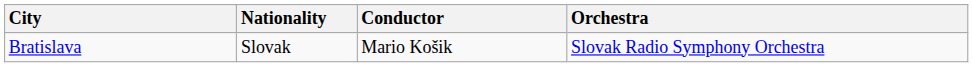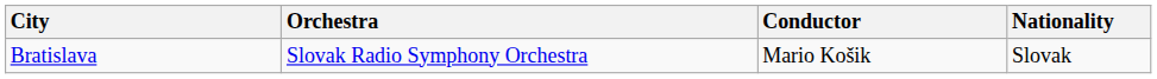columns swapped: Orchestra <-> Nationality
